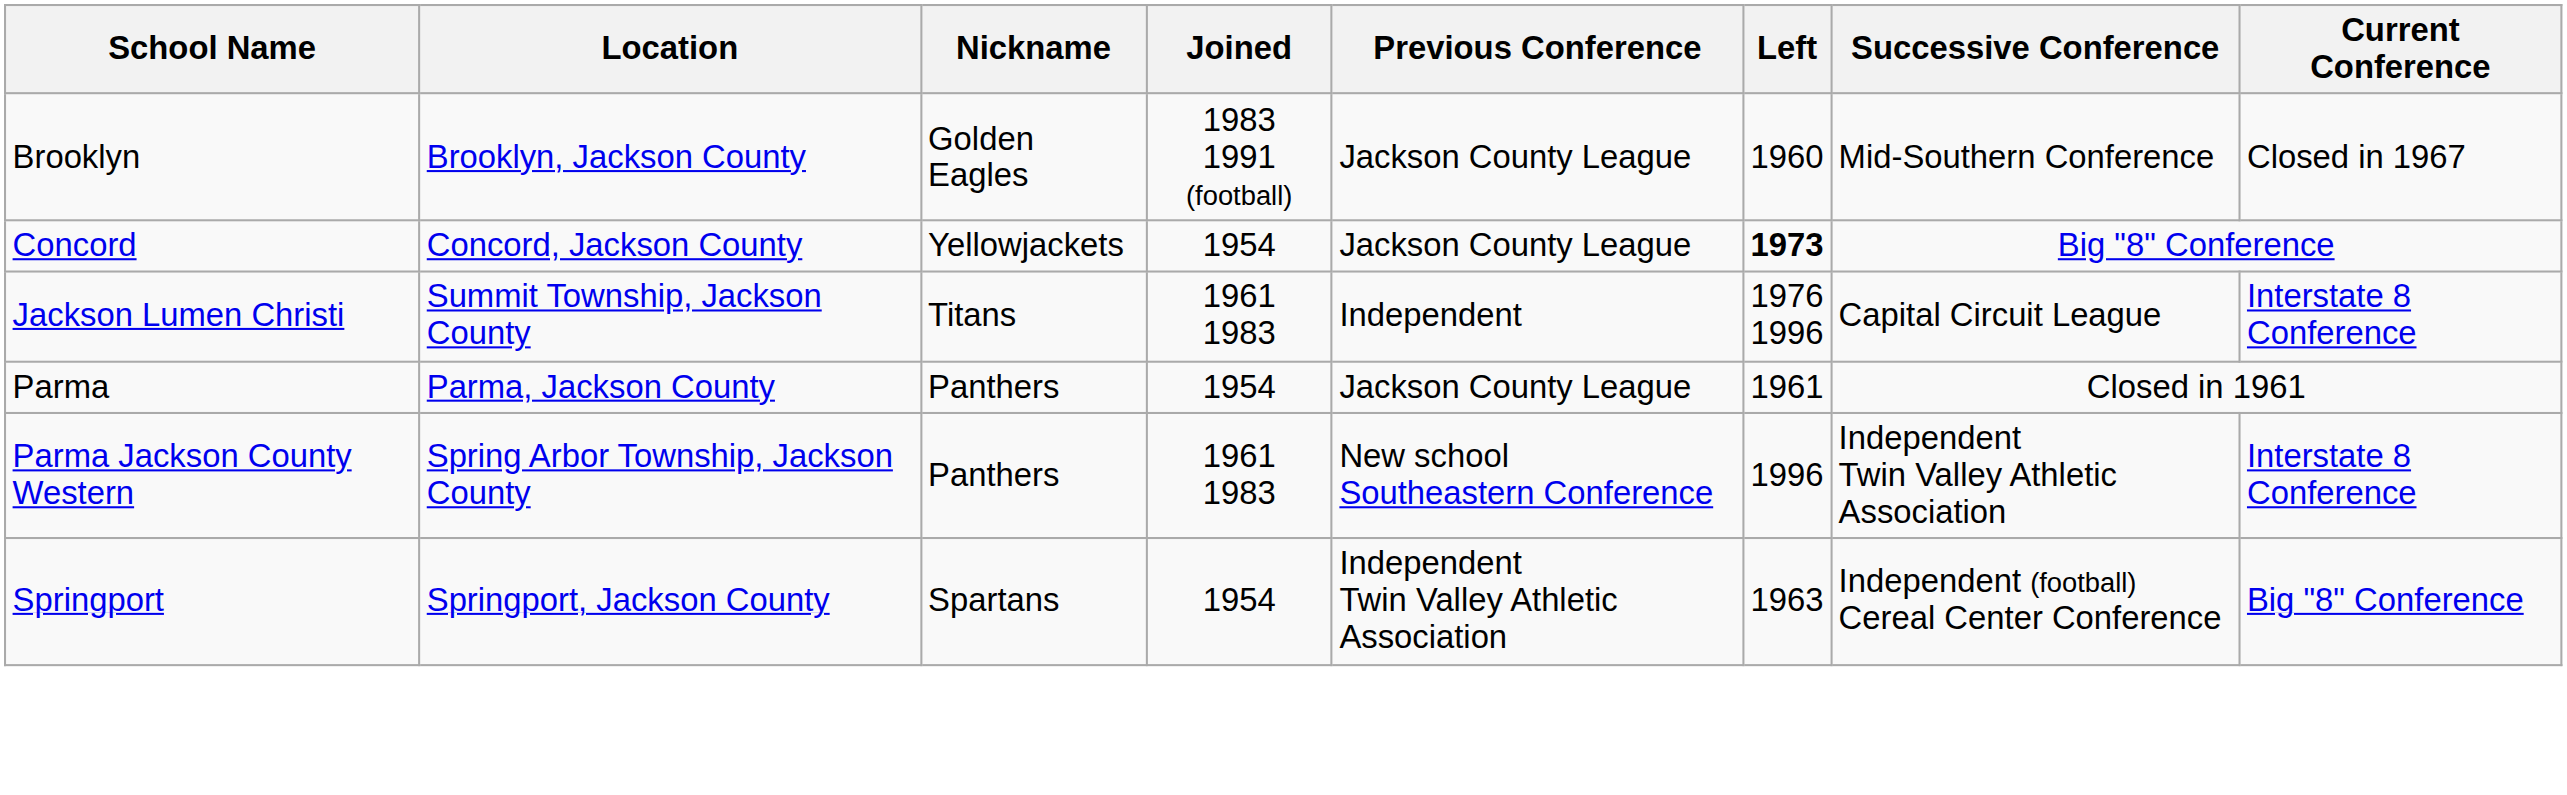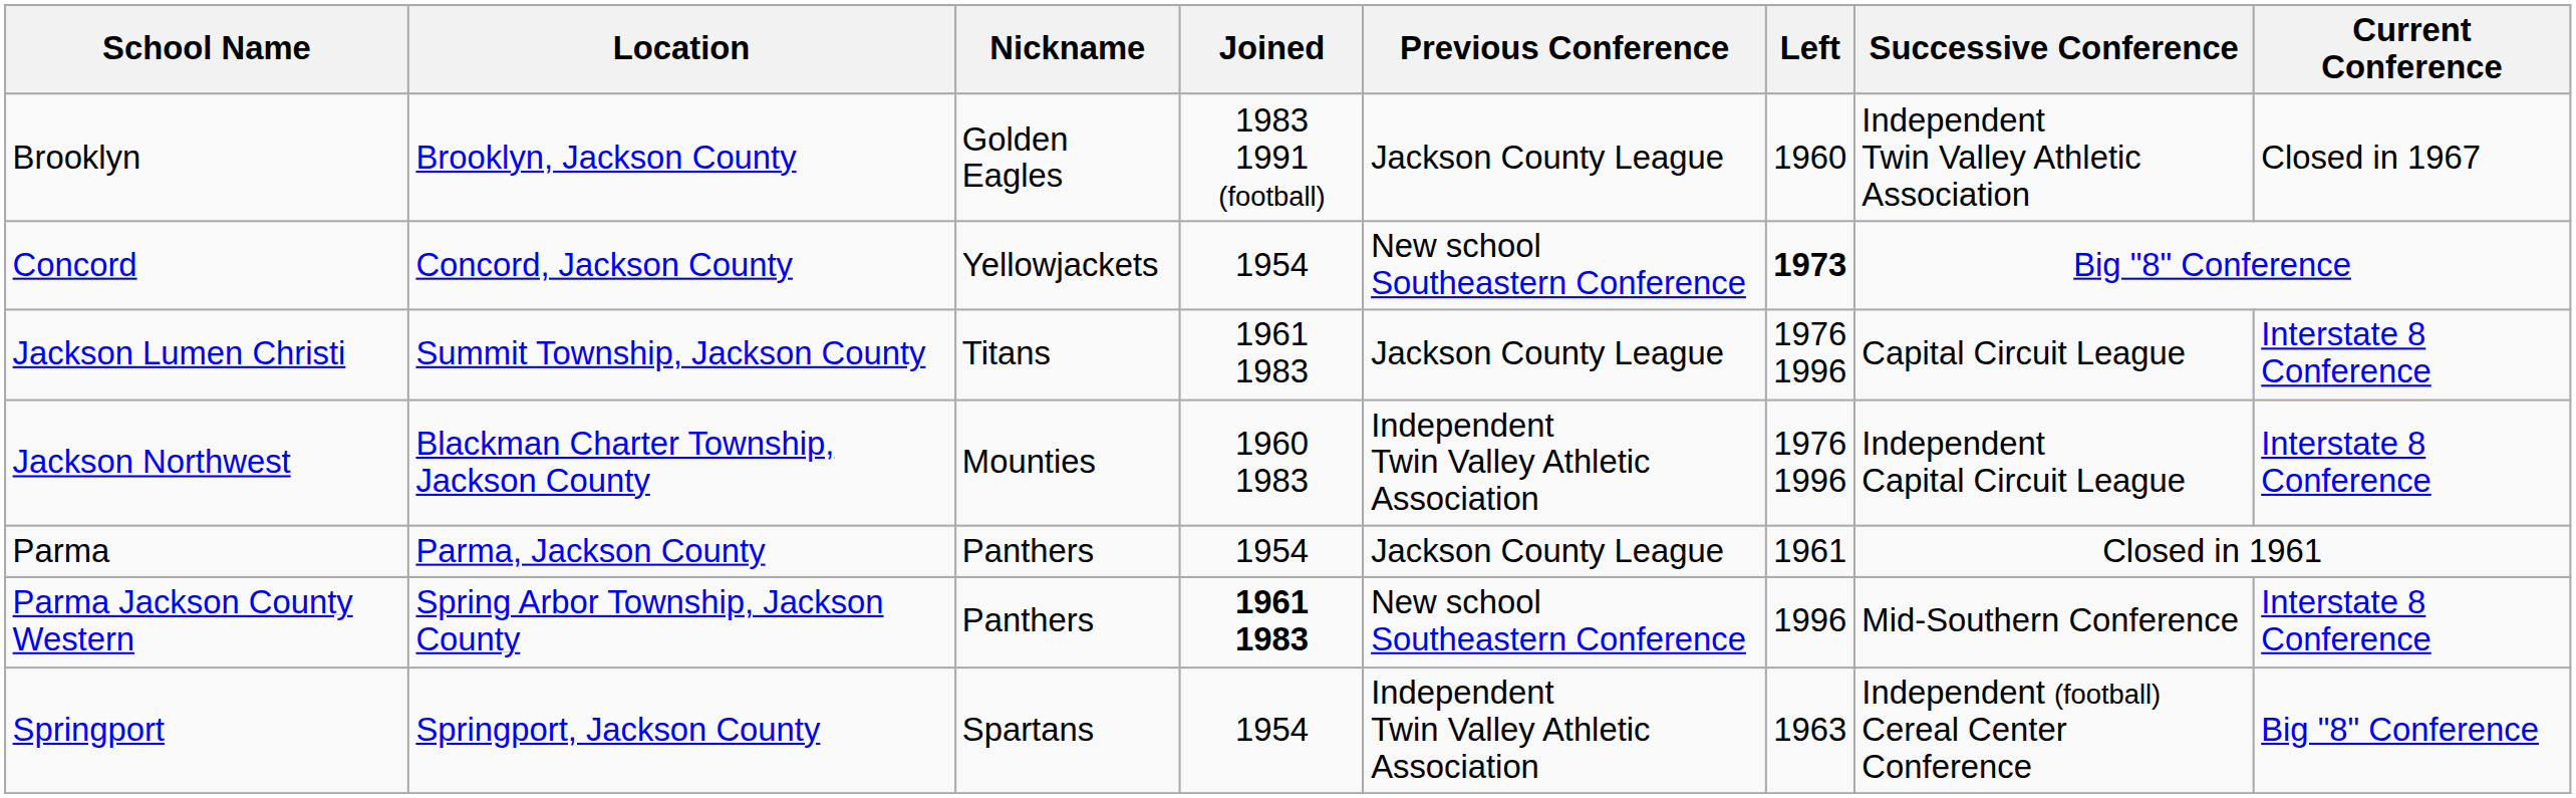Brooklyn | Successive Conference: Mid-Southern Conference -> Independent Twin Valley Athletic Association
Concord | Previous Conference: Jackson County League -> New school Southeastern Conference
Jackson Lumen Christi | Previous Conference: Independent -> Jackson County League
+ row: Jackson Northwest | Blackman Charter Township, Jackson County | Mounties | 1960 1983 | Independent Twin Valley Athletic Association | 1976 1996 | Independent Capital Circuit League | Interstate 8 Conference
Parma Jackson County Western | Joined: normal -> bold
Parma Jackson County Western | Successive Conference: Independent Twin Valley Athletic Association -> Mid-Southern Conference
